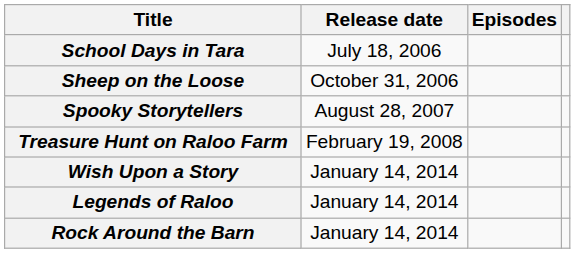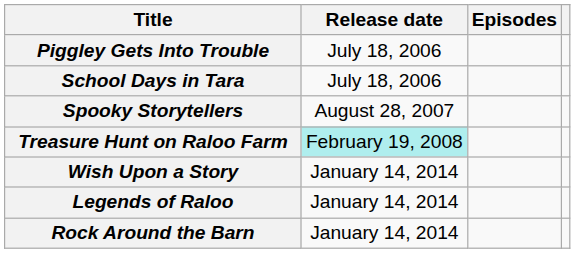+ row: Piggley Gets Into Trouble | July 18, 2006
- row: Sheep on the Loose | October 31, 2006
Treasure Hunt on Raloo Farm | Release date: no background -> paleturquoise background
